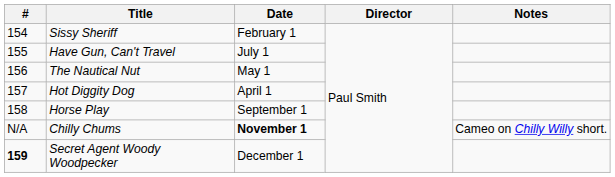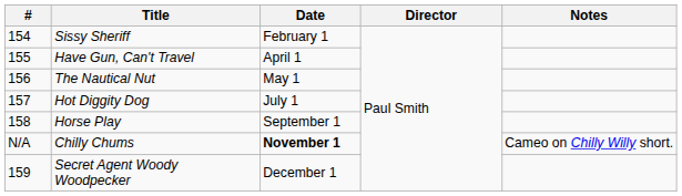Have Gun, Can't Travel | Date: July 1 -> April 1
Hot Diggity Dog | Date: April 1 -> July 1
Secret Agent Woody Woodpecker | #: bold -> normal
